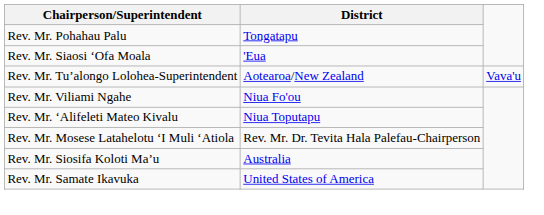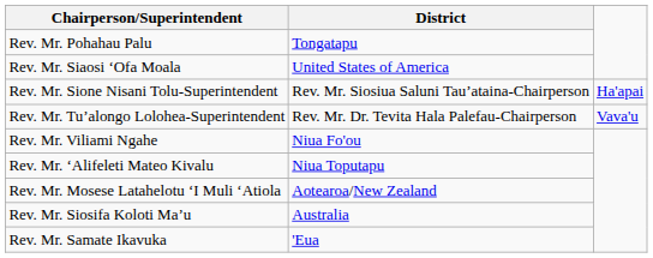Rev. Mr. Siaosi ‘Ofa Moala | District: 'Eua -> United States of America
+ row: Rev. Mr. Sione Nisani Tolu-Superintendent | Rev. Mr. Siosiua Saluni Tau’ataina-Chairperson | Ha'apai
Rev. Mr. Tu’alongo Lolohea-Superintendent | District: Aotearoa/New Zealand -> Rev. Mr. Dr. Tevita Hala Palefau-Chairperson
Rev. Mr. Mosese Latahelotu ‘I Muli ‘Atiola | District: Rev. Mr. Dr. Tevita Hala Palefau-Chairperson -> Aotearoa/New Zealand
Rev. Mr. Samate Ikavuka | District: United States of America -> 'Eua
